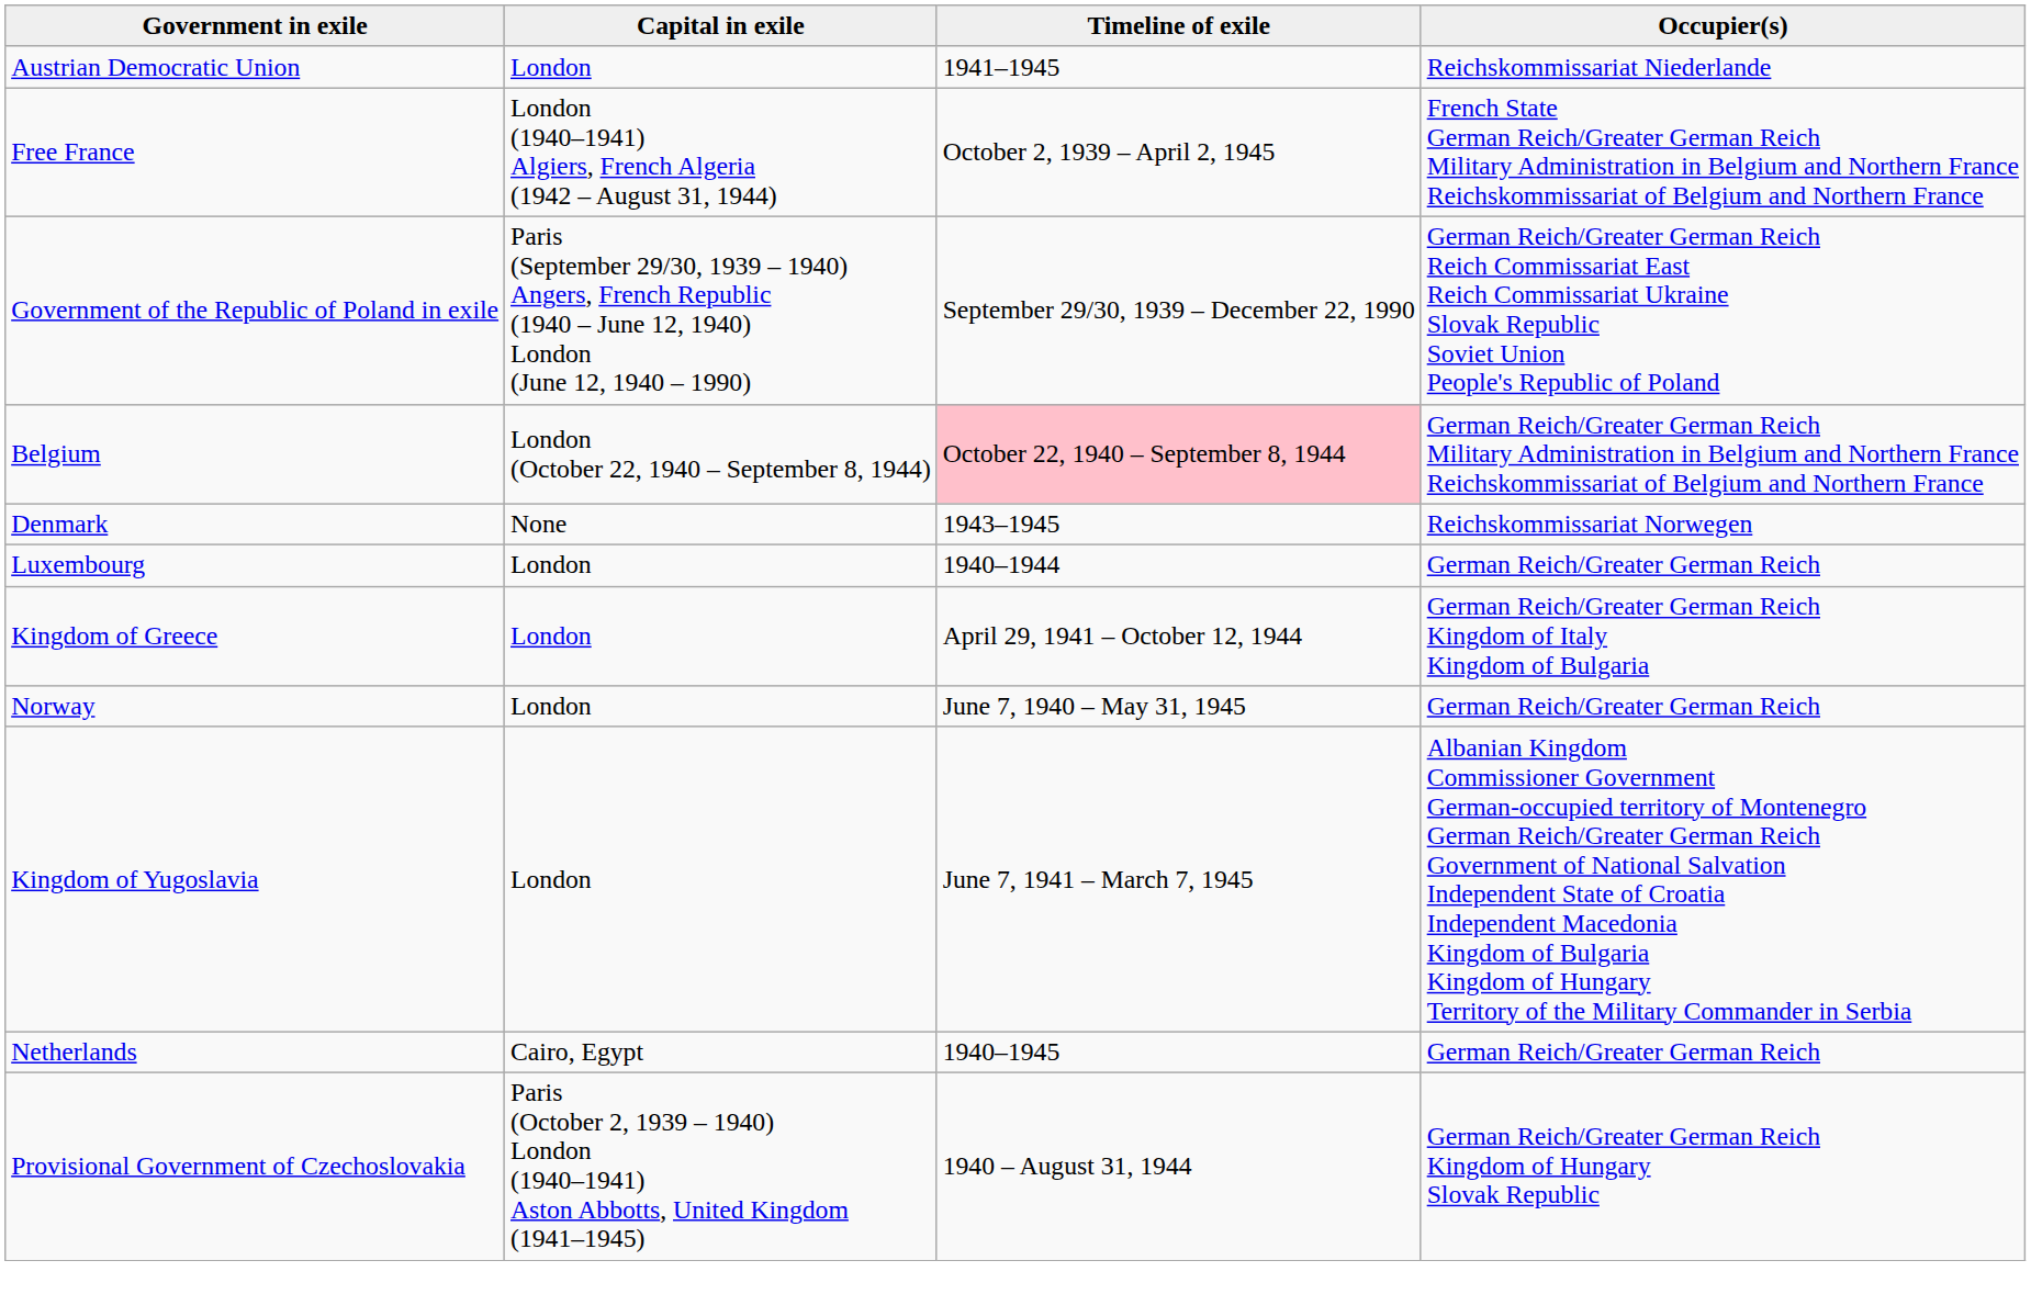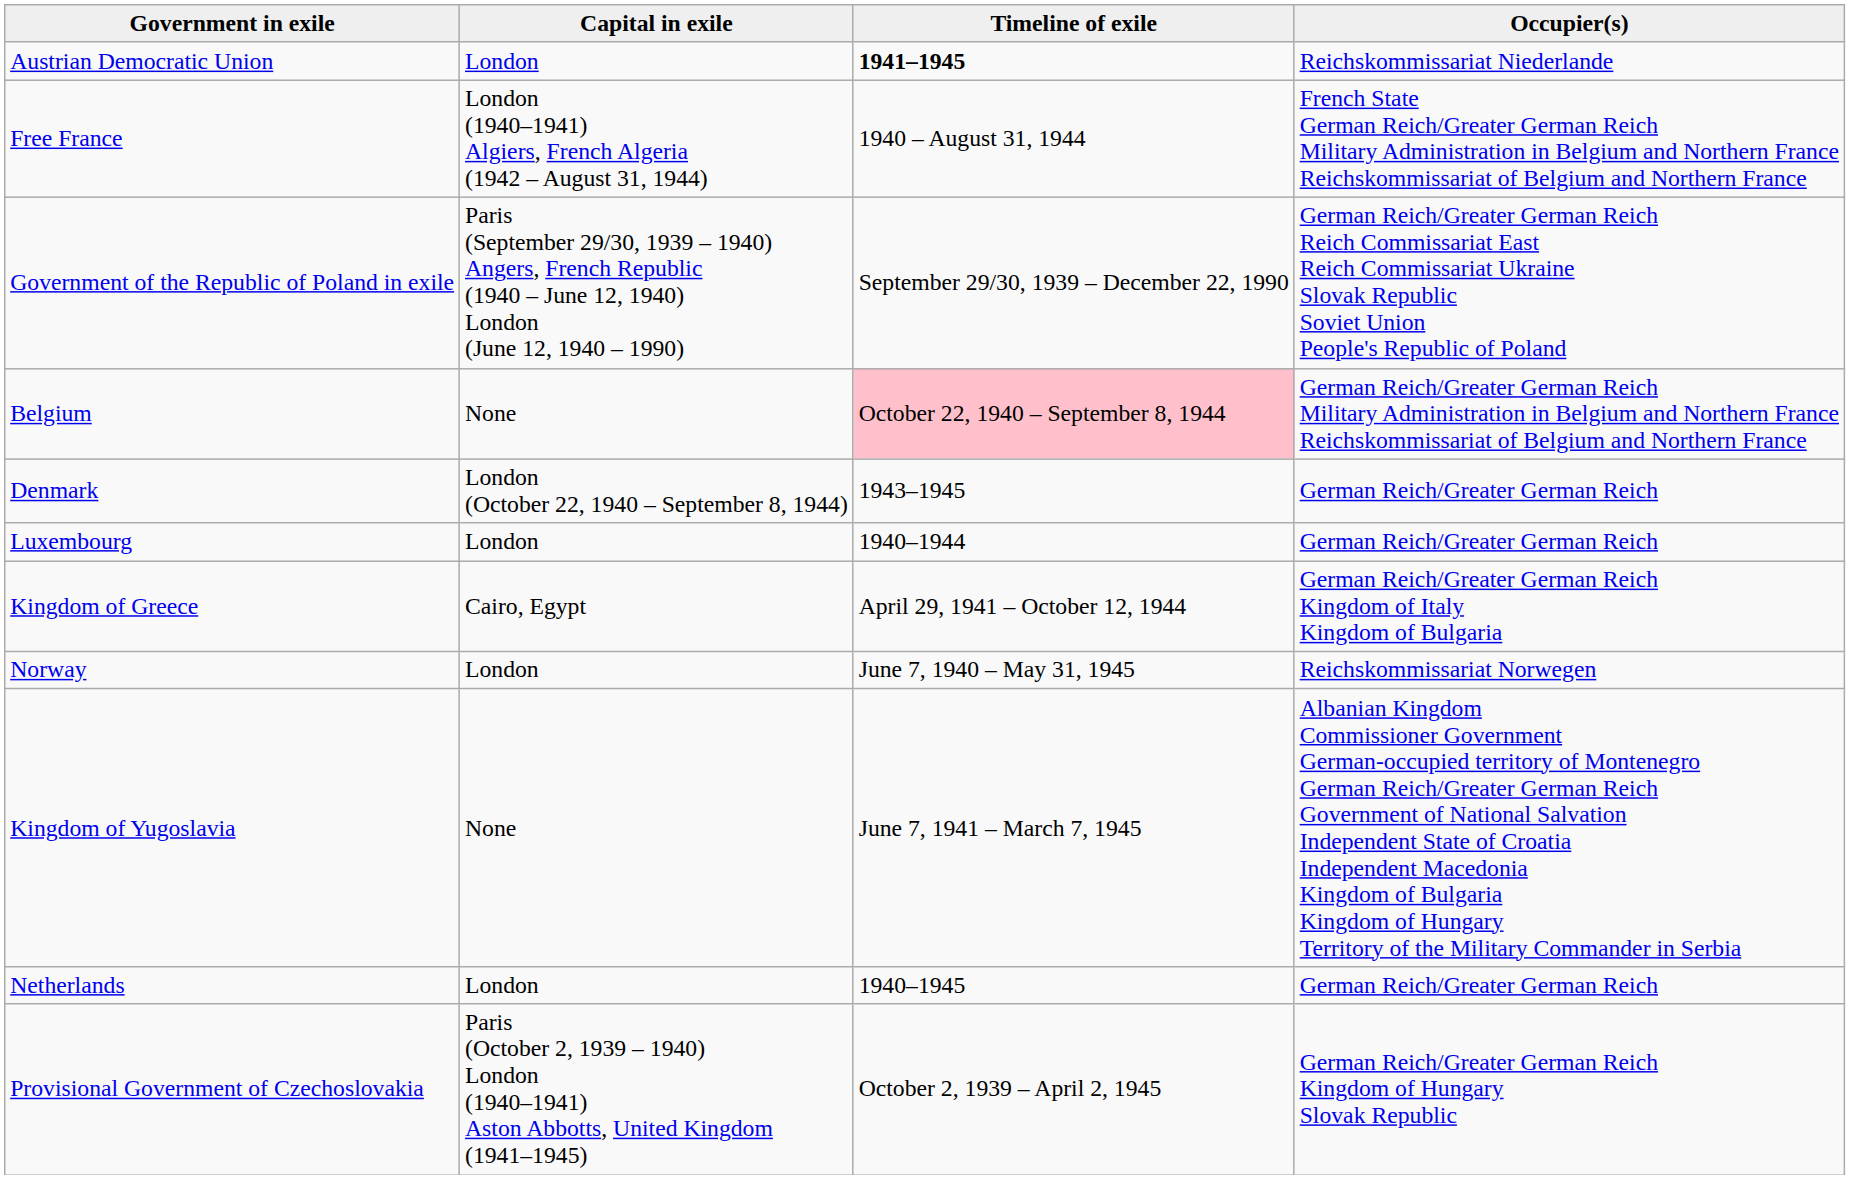Austrian Democratic Union | Timeline of exile: normal -> bold
Free France | Timeline of exile: October 2, 1939 – April 2, 1945 -> 1940 – August 31, 1944
Belgium | Capital in exile: London (October 22, 1940 – September 8, 1944) -> None
Denmark | Capital in exile: None -> London (October 22, 1940 – September 8, 1944)
Denmark | Occupier(s): Reichskommissariat Norwegen -> German Reich/Greater German Reich
Kingdom of Greece | Capital in exile: London -> Cairo, Egypt
Norway | Occupier(s): German Reich/Greater German Reich -> Reichskommissariat Norwegen
Kingdom of Yugoslavia | Capital in exile: London -> None
Netherlands | Capital in exile: Cairo, Egypt -> London
Provisional Government of Czechoslovakia | Timeline of exile: 1940 – August 31, 1944 -> October 2, 1939 – April 2, 1945
